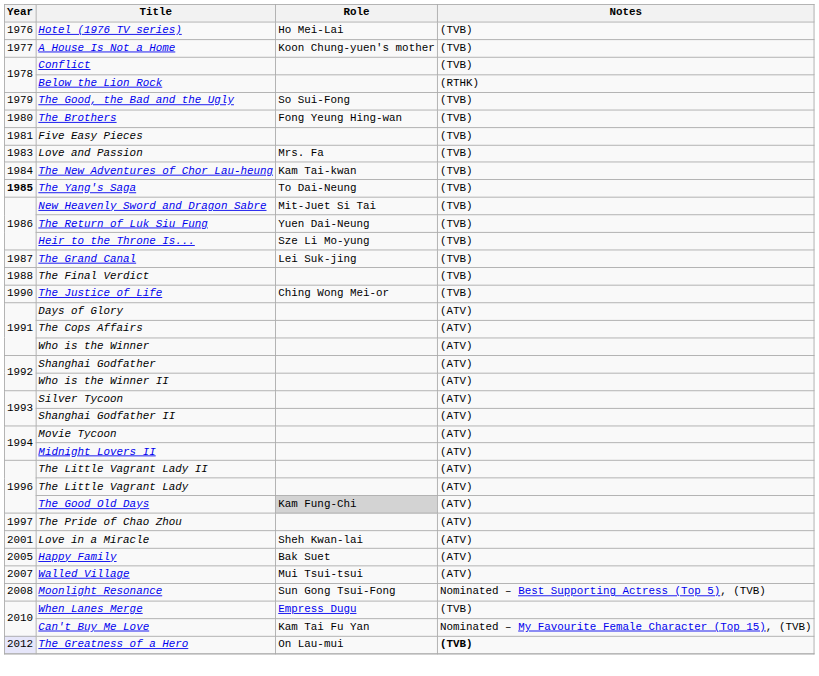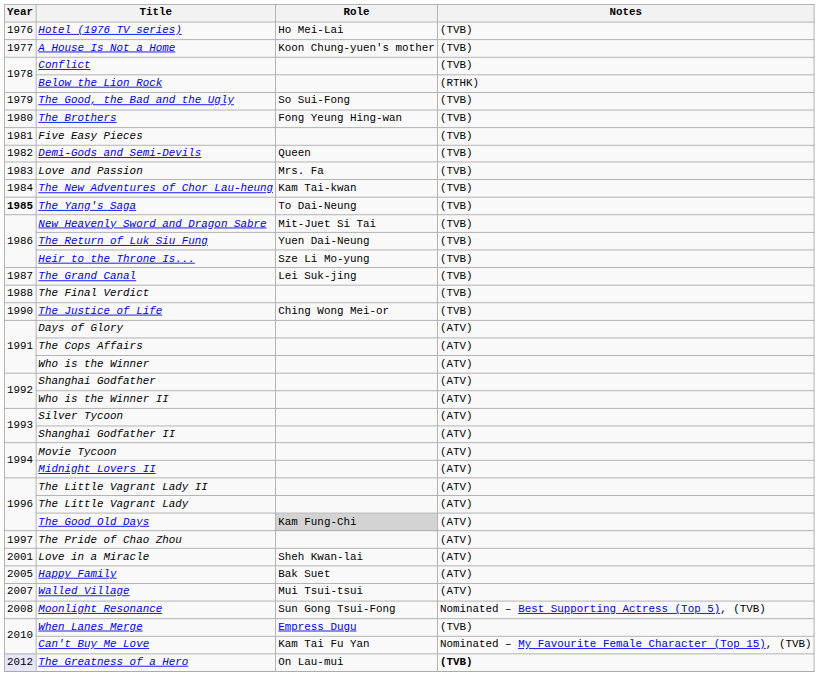+ row: 1982 | Demi-Gods and Semi-Devils | Queen | (TVB)
